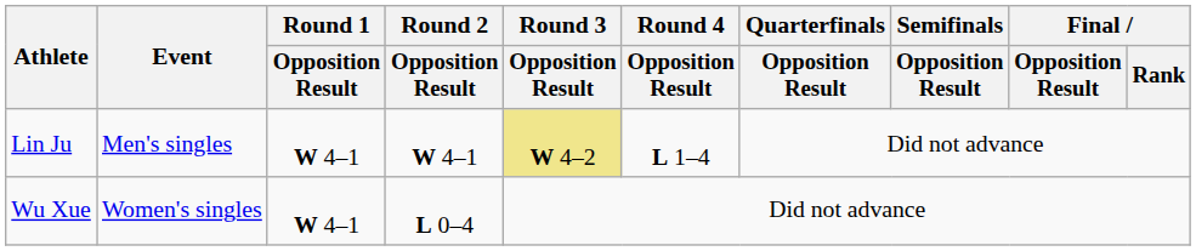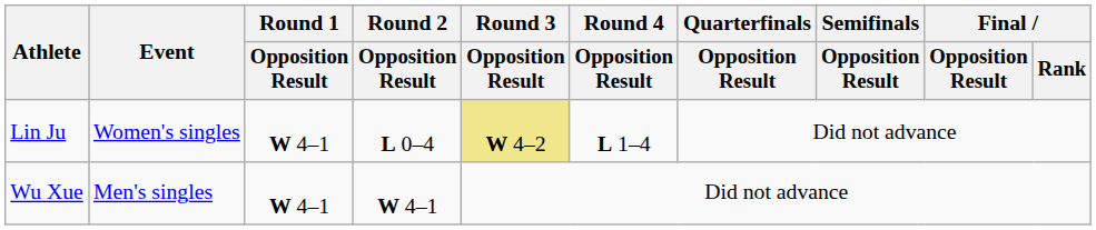Lin Ju | Event: Men's singles -> Women's singles
Lin Ju | Round 2 / Opposition Result: W 4–1 -> L 0–4
Wu Xue | Event: Women's singles -> Men's singles
Wu Xue | Round 2 / Opposition Result: L 0–4 -> W 4–1
